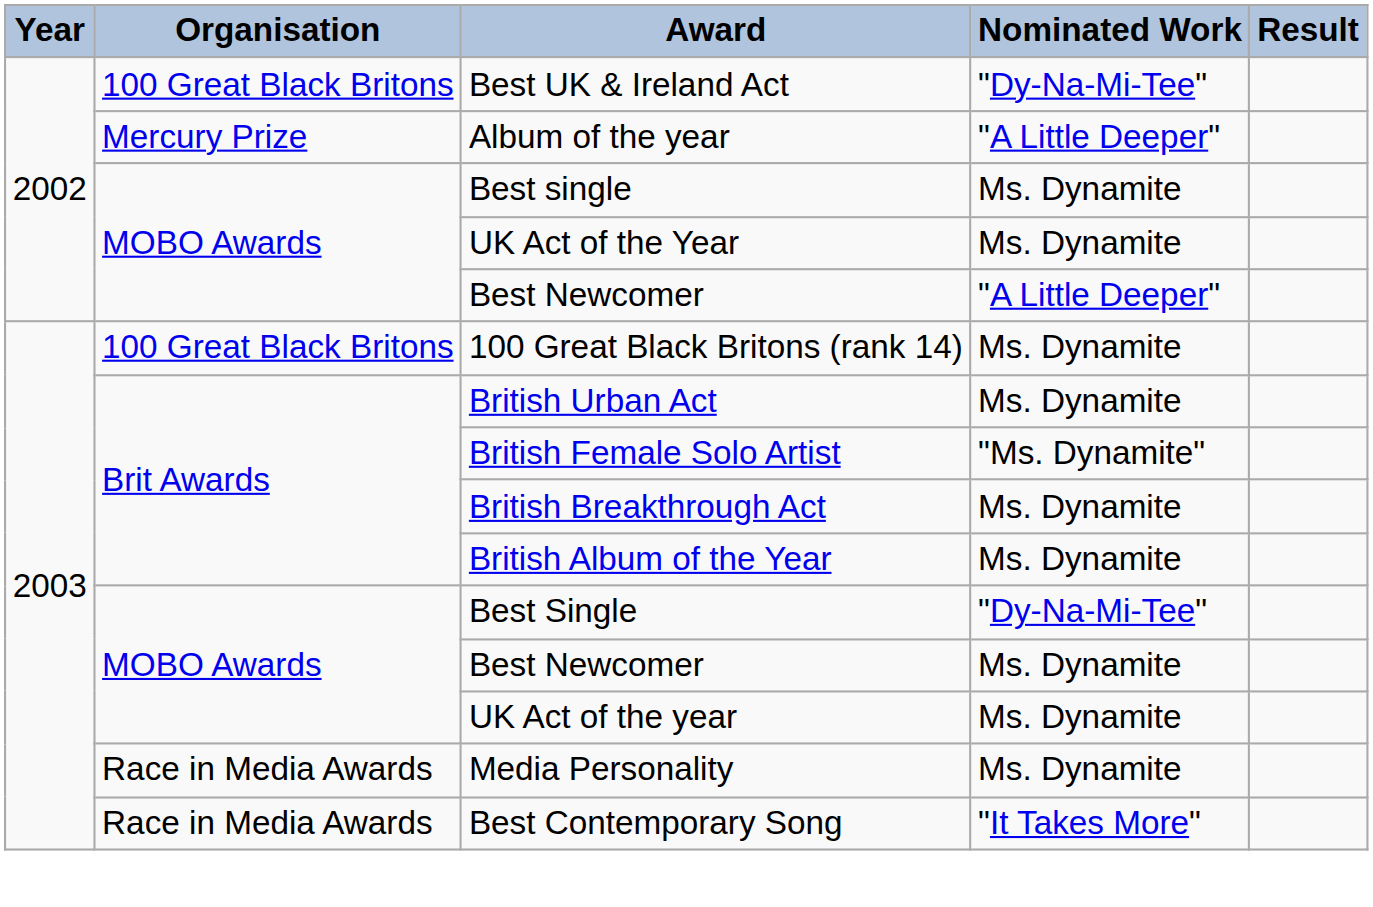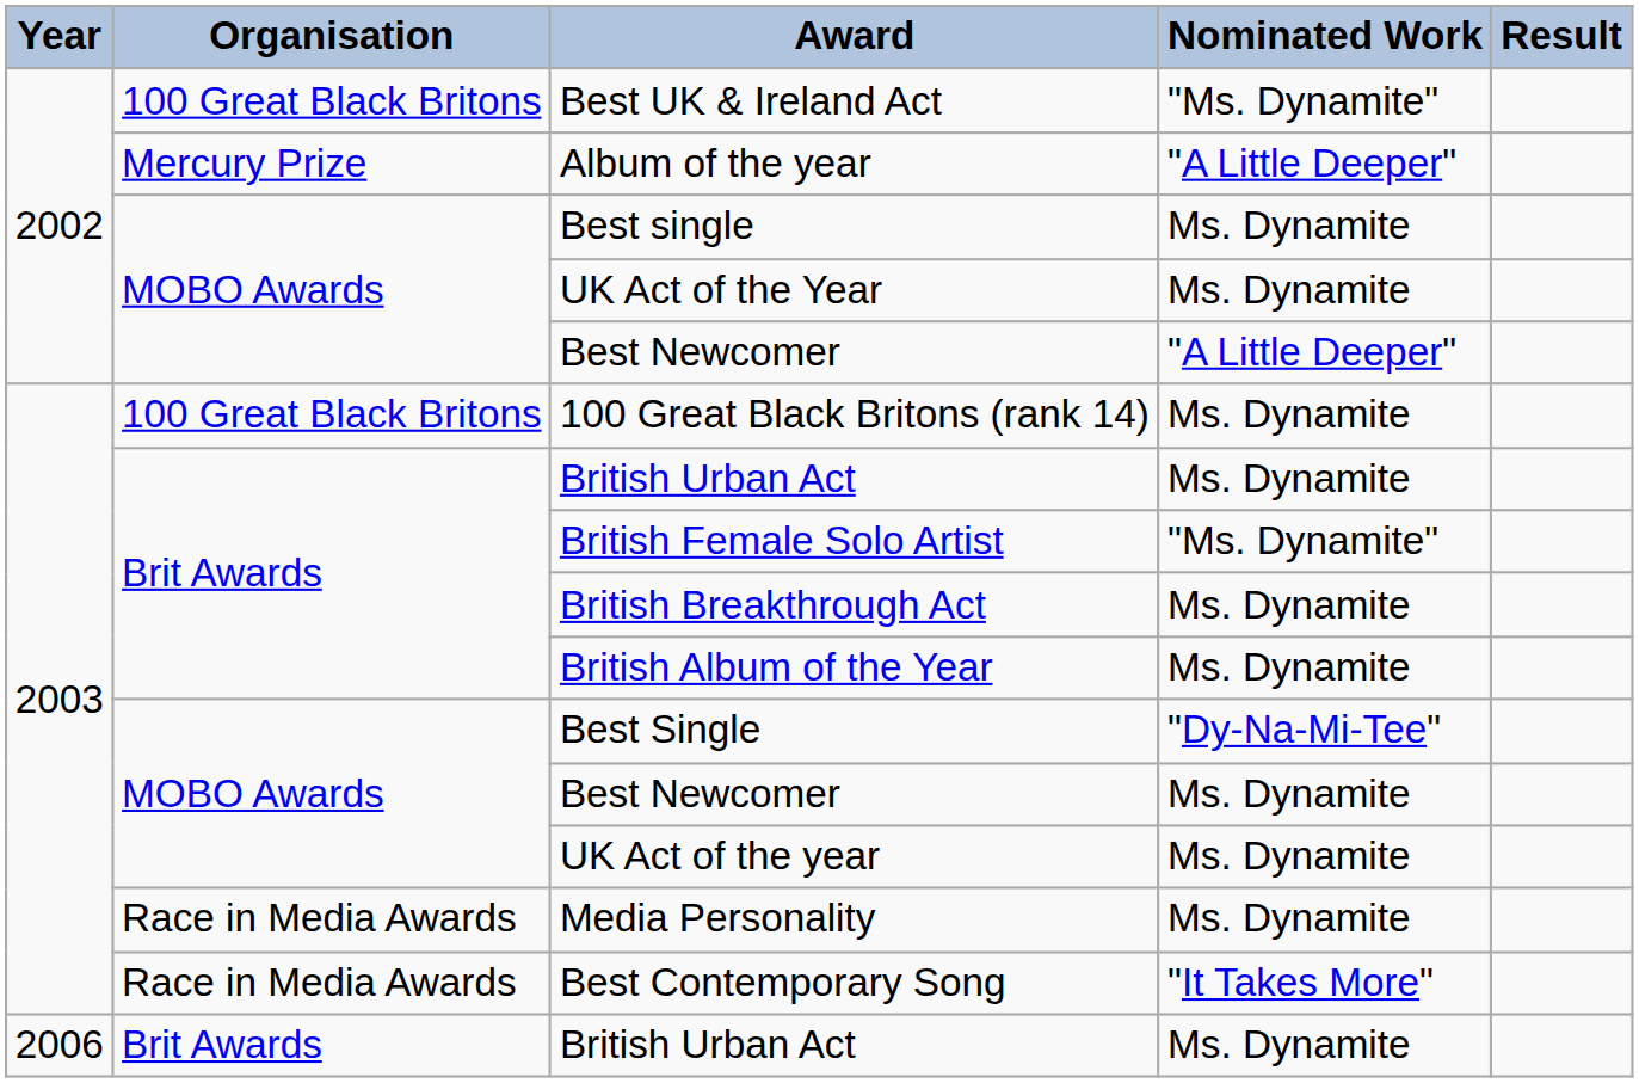Best UK & Ireland Act | Nominated Work: "Dy-Na-Mi-Tee" -> "Ms. Dynamite"
+ row: 2006 | Brit Awards | British Urban Act | Ms. Dynamite
